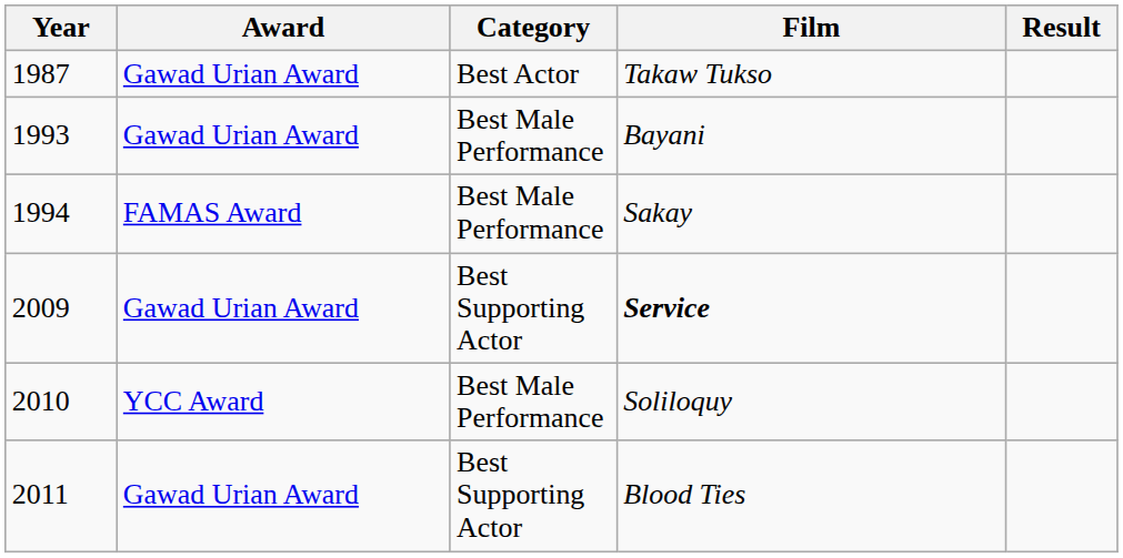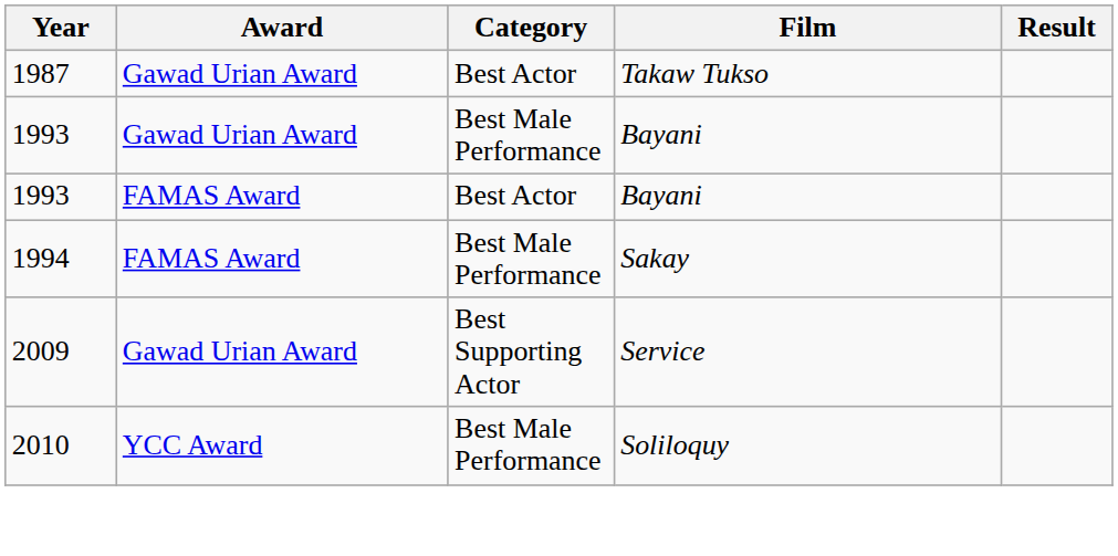+ row: 1993 | FAMAS Award | Best Actor | Bayani
2009 | Film: bold -> normal
- row: 2011 | Gawad Urian Award | Best Supporting Actor | Blood Ties
